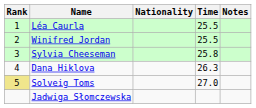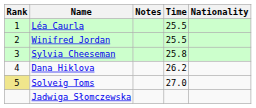columns swapped: Nationality <-> Notes
Dana Hiklova | Time: 26.3 -> 26.2
